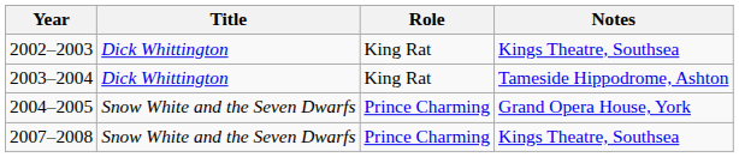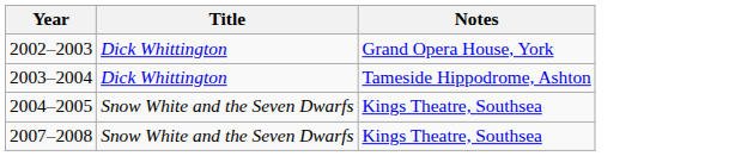- column: Role | King Rat | King Rat | Prince Charming | Prince Charming
2002–2003 | Notes: Kings Theatre, Southsea -> Grand Opera House, York
2004–2005 | Notes: Grand Opera House, York -> Kings Theatre, Southsea
